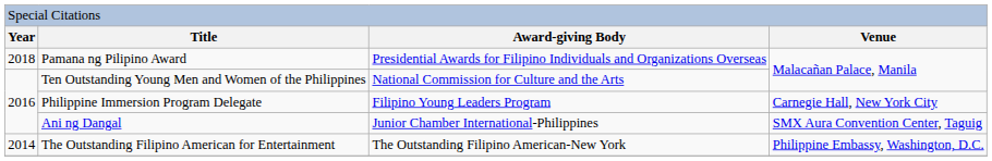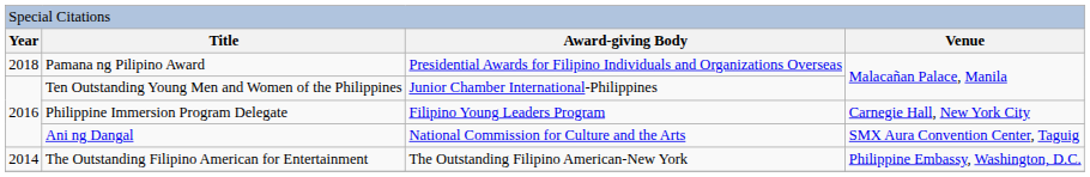Ten Outstanding Young Men and Women of the Philippines | column 3: National Commission for Culture and the Arts -> Junior Chamber International-Philippines
Ani ng Dangal | column 3: Junior Chamber International-Philippines -> National Commission for Culture and the Arts
